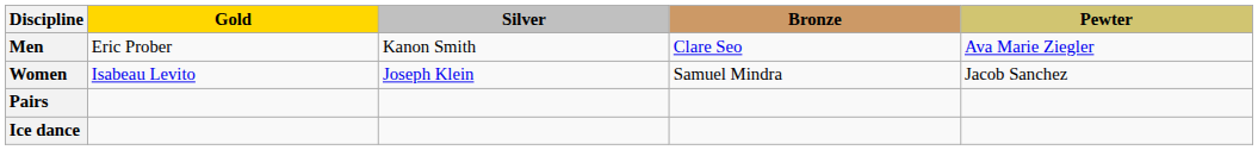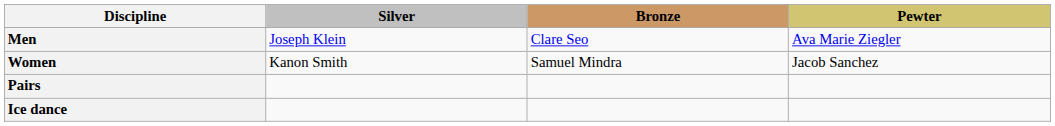- column: Gold | Eric Prober | Isabeau Levito
Men | Silver: Kanon Smith -> Joseph Klein
Women | Silver: Joseph Klein -> Kanon Smith
